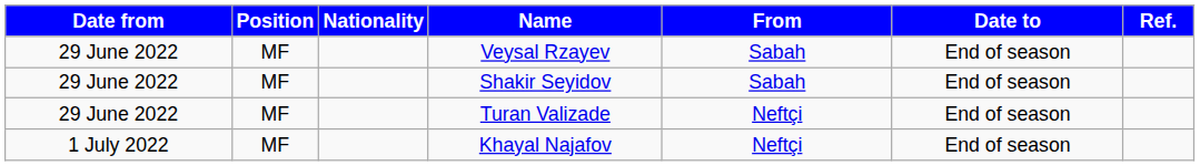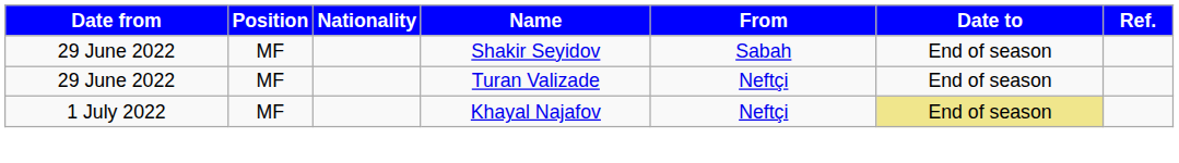- row: 29 June 2022 | MF | Veysal Rzayev | Sabah | End of season
Khayal Najafov | Date to: no background -> khaki background
